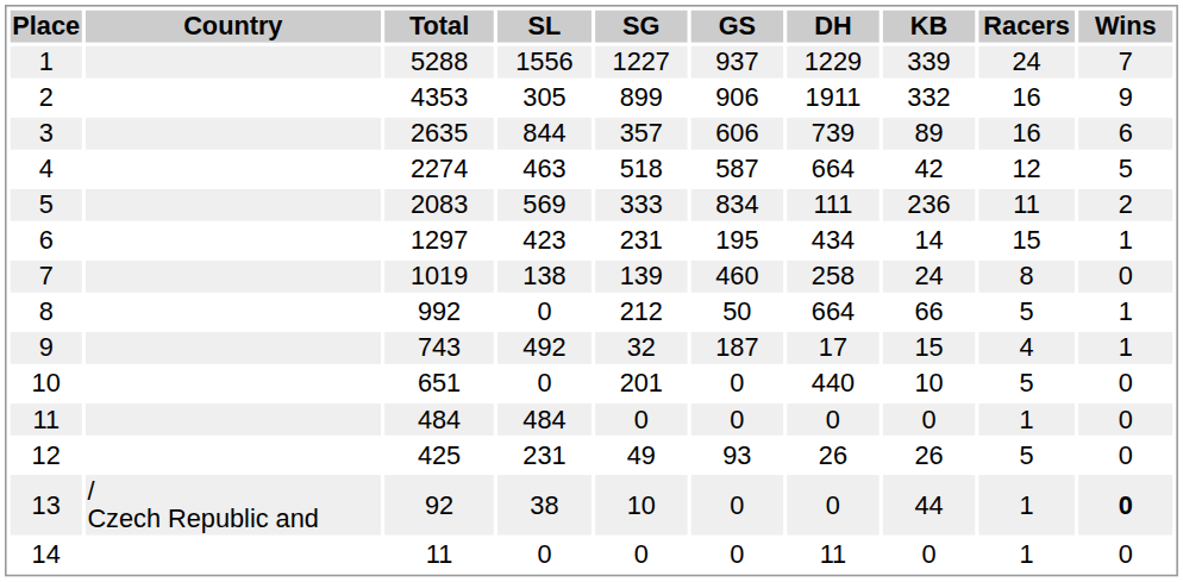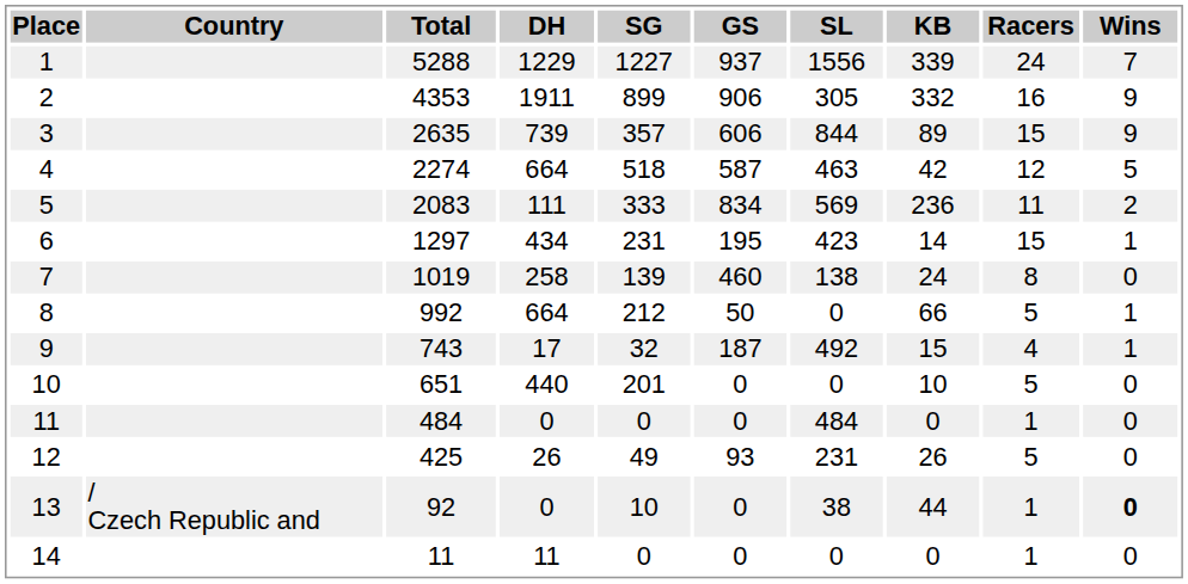columns swapped: DH <-> SL
3 | Racers: 16 -> 15
3 | Wins: 6 -> 9
